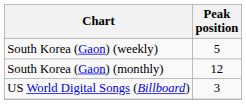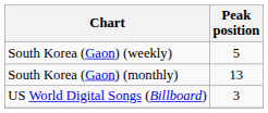South Korea (Gaon) (monthly) | Peak position: 12 -> 13
